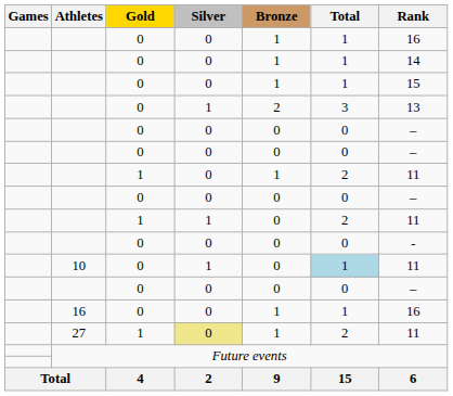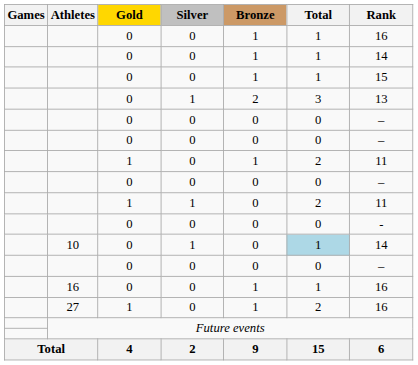10 | Rank: 11 -> 14
27 | Silver: khaki background -> no background
27 | Rank: 11 -> 16
